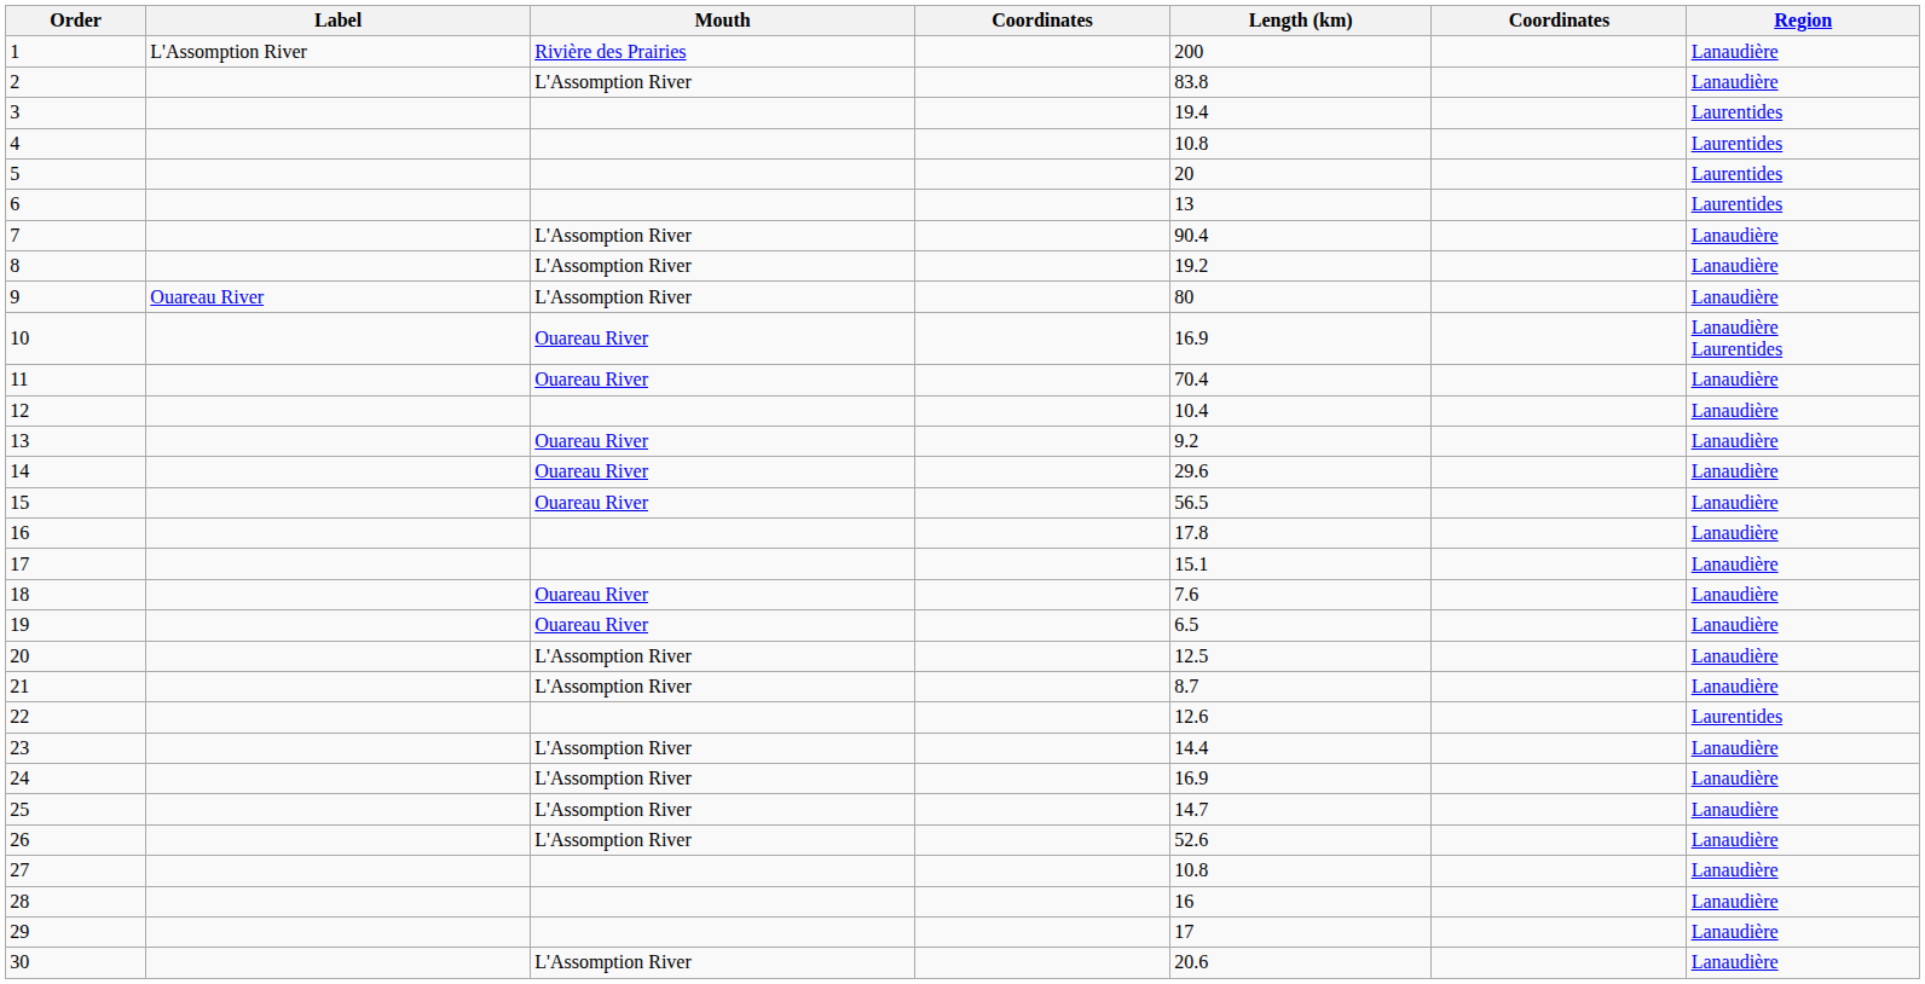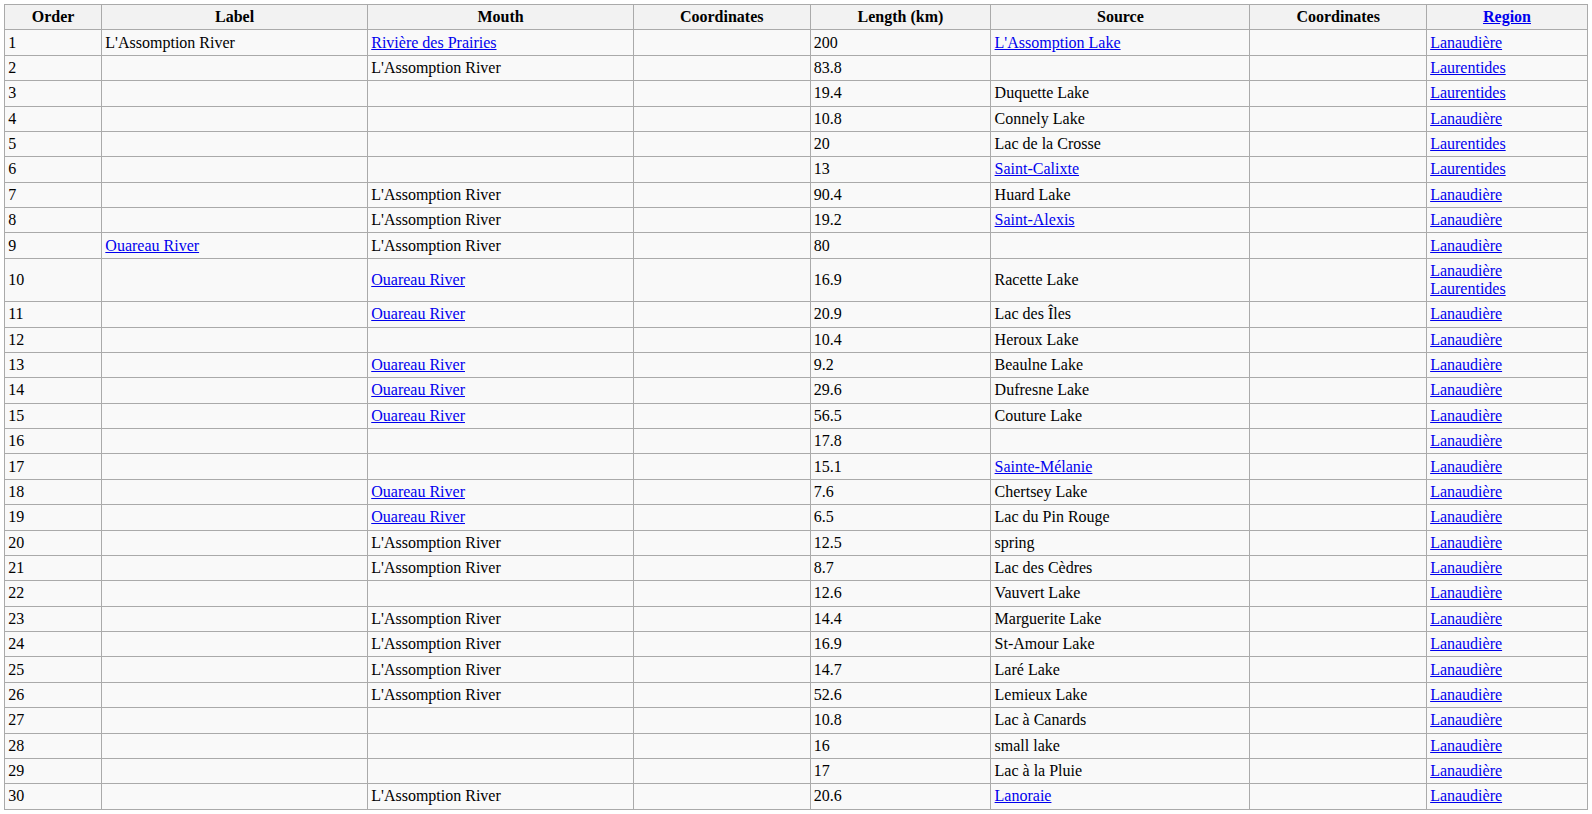+ column: Source | L'Assomption Lake | Duquette Lake | Connely Lake | Lac de la Crosse | Saint-Calixte | Huard Lake | Saint-Alexis | Racette Lake | Lac des Îles | Heroux Lake | Beaulne Lake | Dufresne Lake | Couture Lake | Sainte-Mélanie | Chertsey Lake | Lac du Pin Rouge | spring | Lac des Cèdres | Vauvert Lake | Marguerite Lake | St-Amour Lake | Laré Lake | Lemieux Lake | Lac à Canards | small lake | Lac à la Pluie | Lanoraie
2 | Region: Lanaudière -> Laurentides
4 | Region: Laurentides -> Lanaudière
11 | Length (km): 70.4 -> 20.9
22 | Region: Laurentides -> Lanaudière
